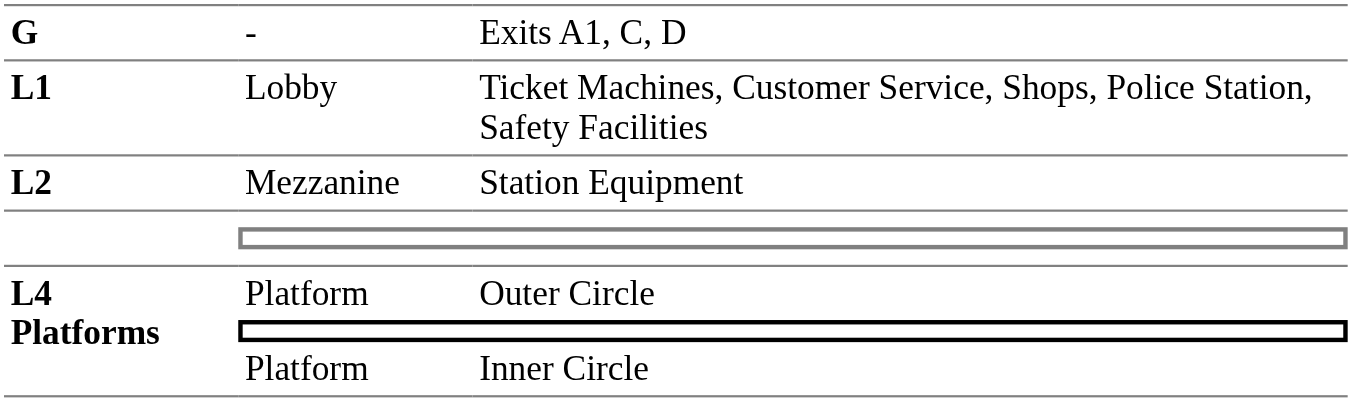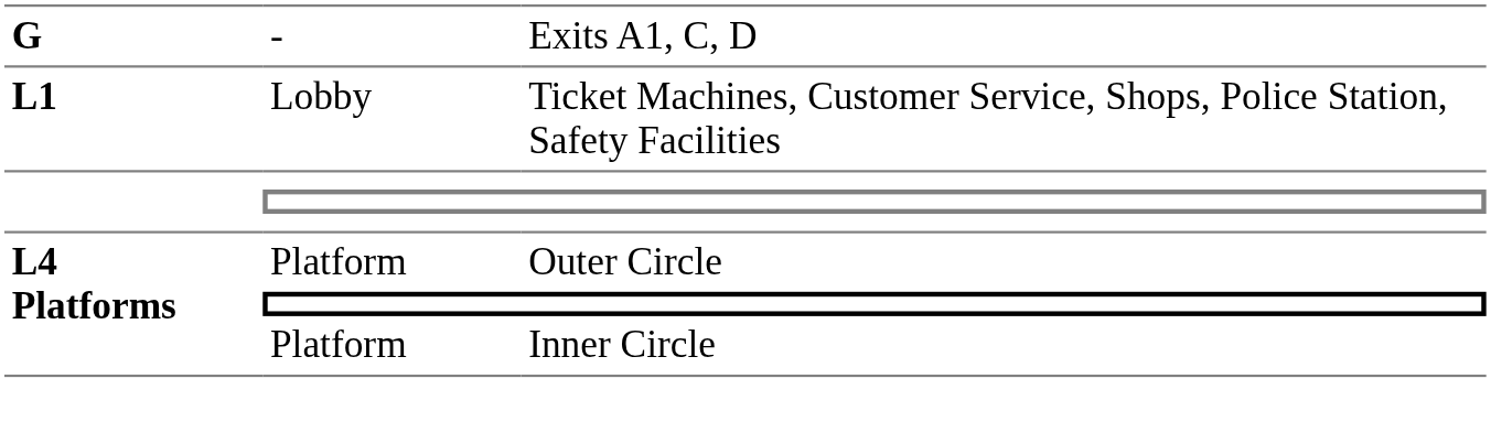- row: L2 | Mezzanine | Station Equipment
